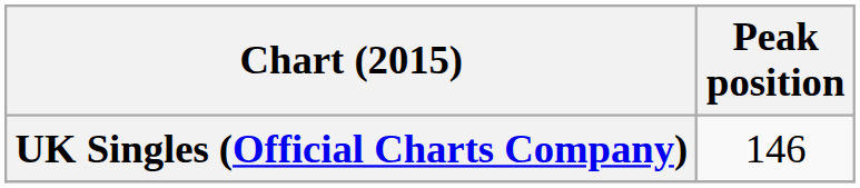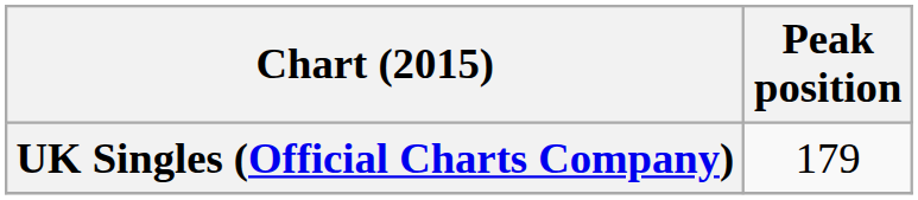UK Singles (Official Charts Company) | Peak position: 146 -> 179
